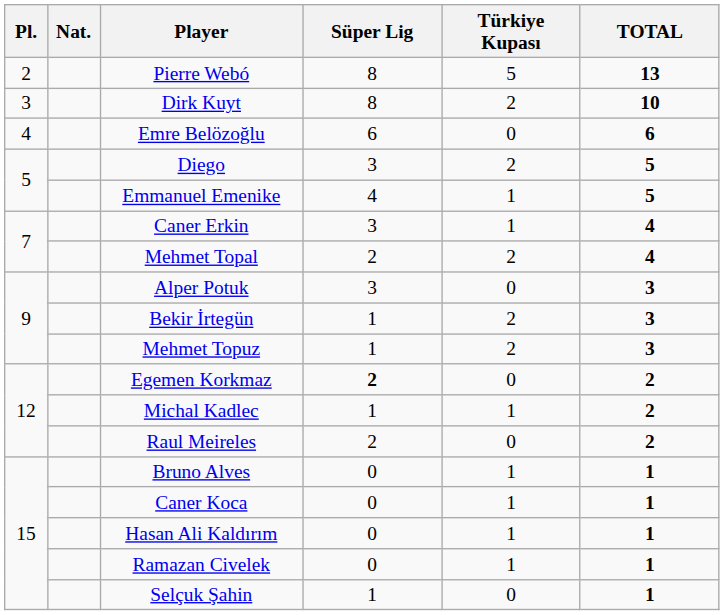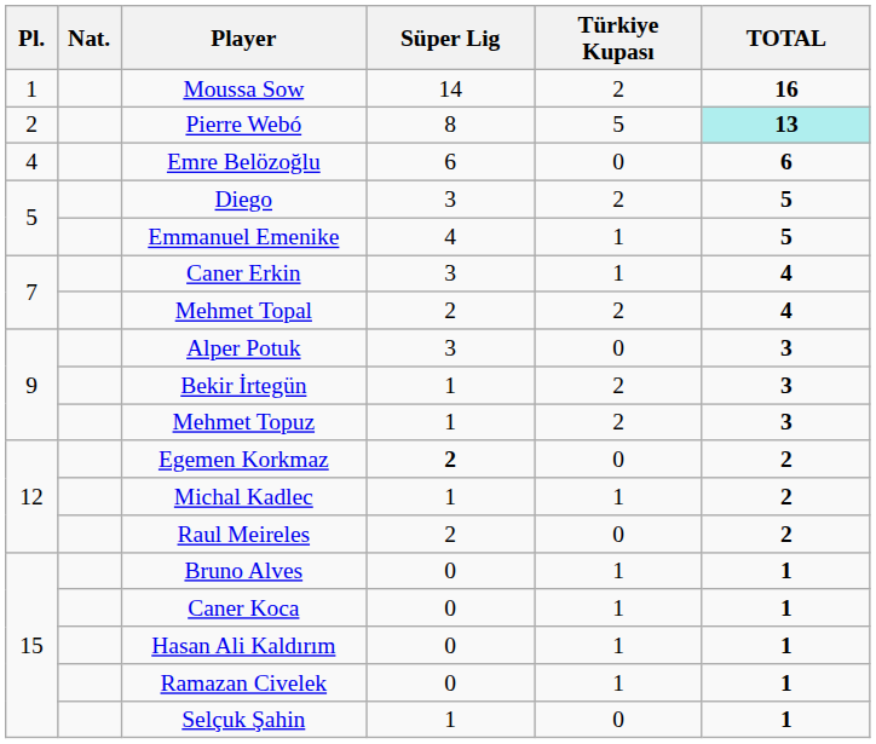+ row: 1 | Moussa Sow | 14 | 2 | 16
Pierre Webó | TOTAL: no background -> paleturquoise background
- row: 3 | Dirk Kuyt | 8 | 2 | 10
